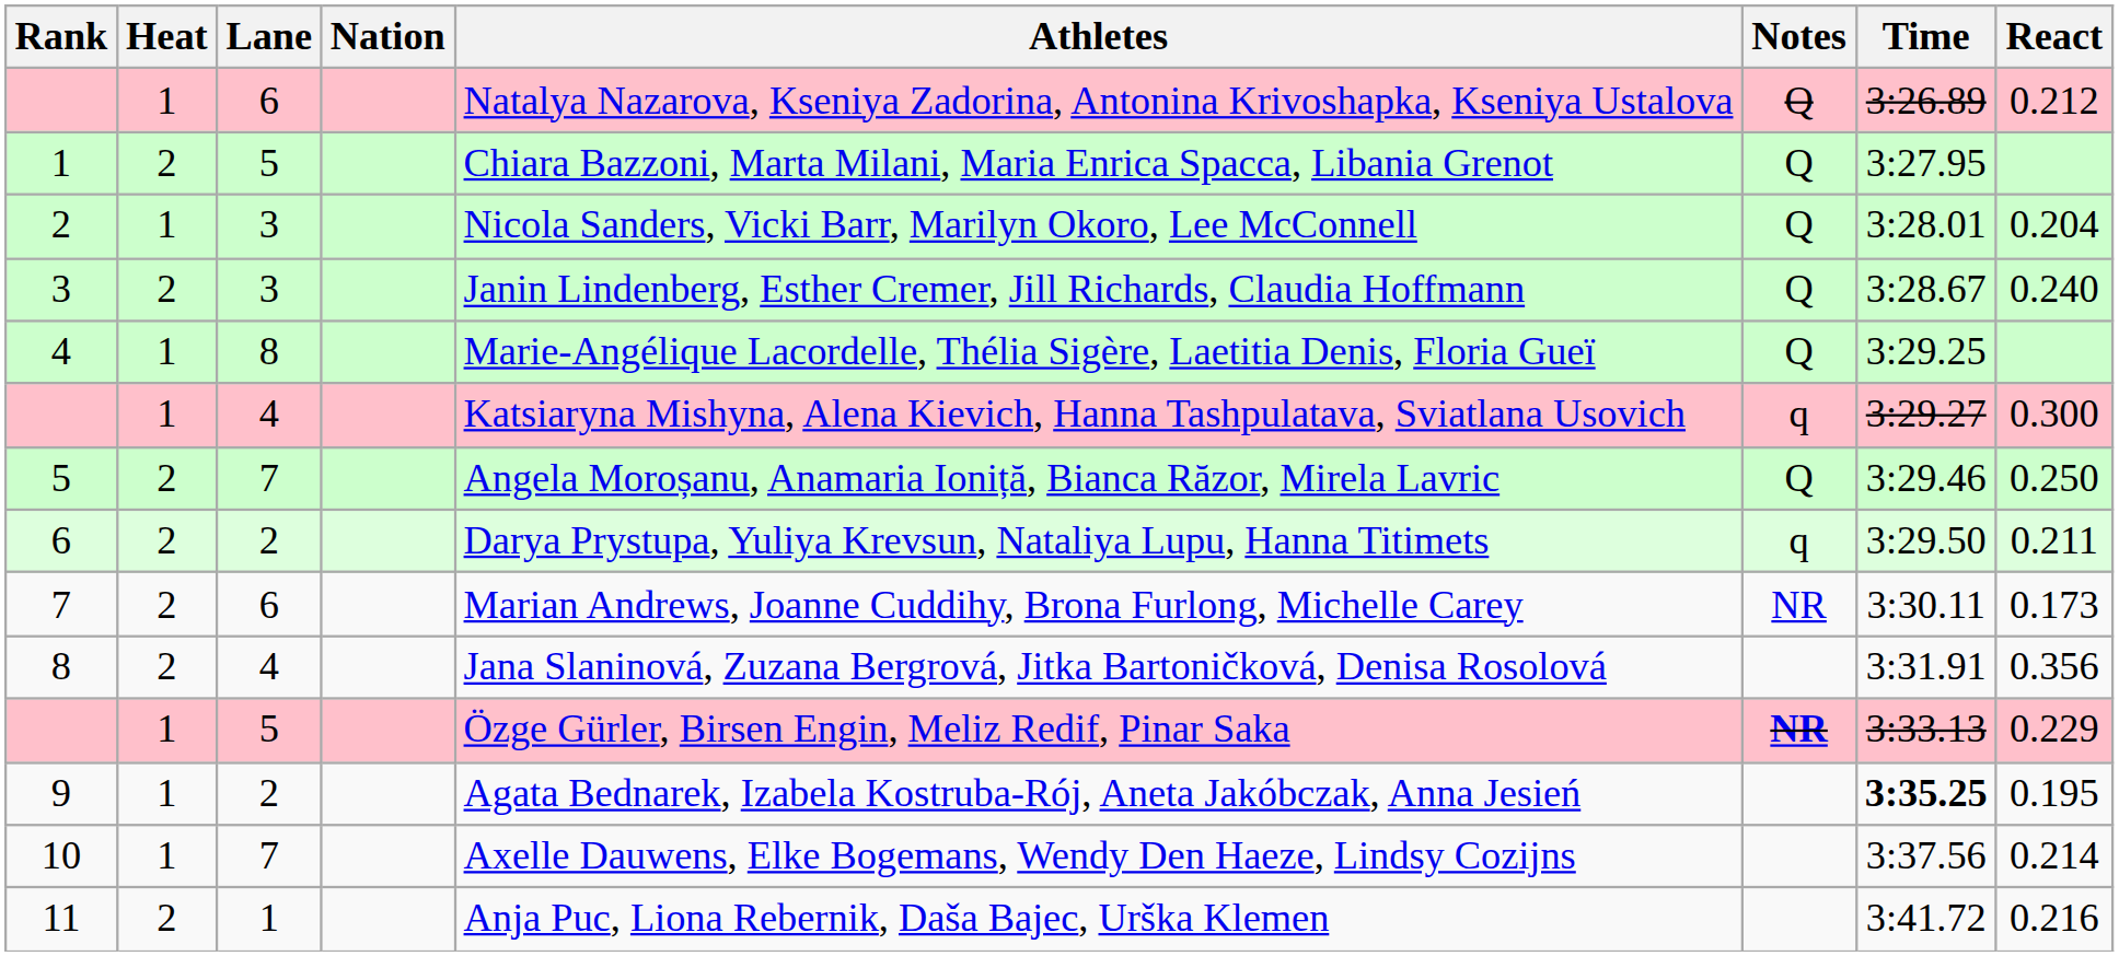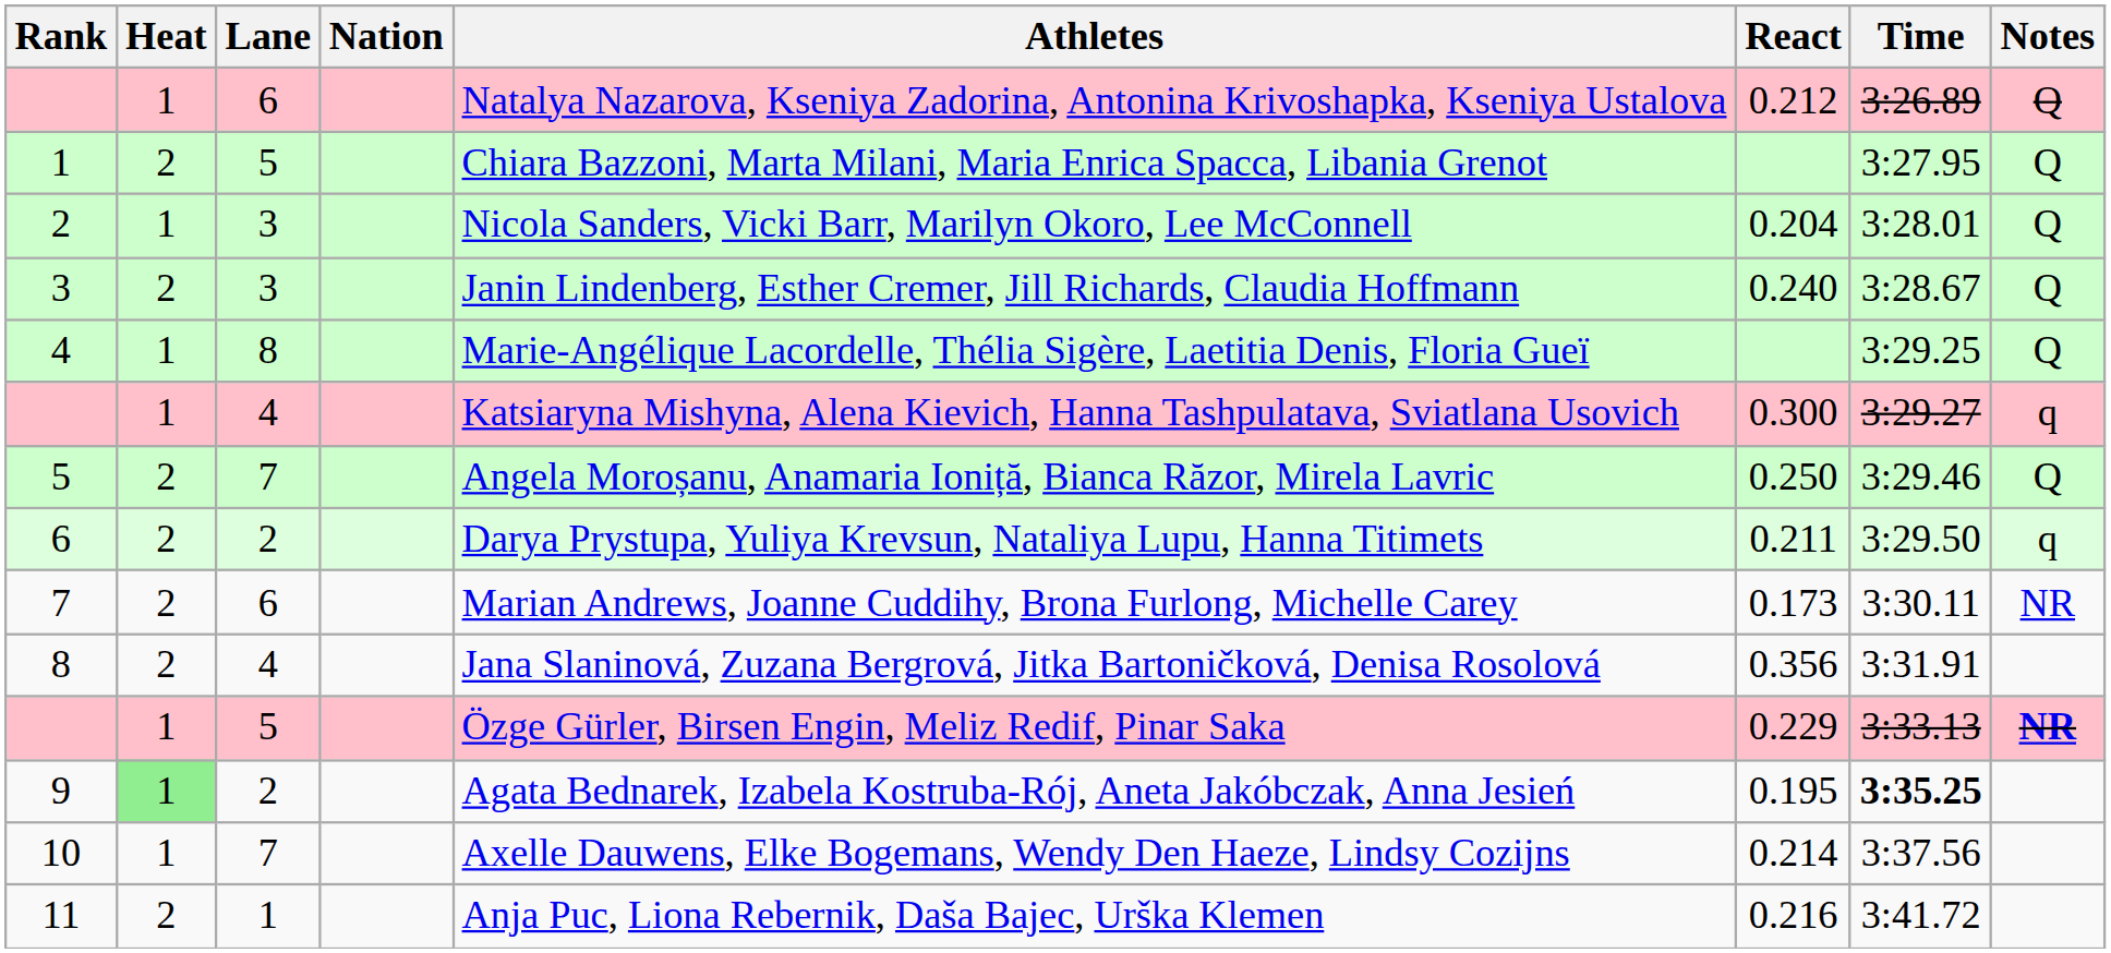columns swapped: React <-> Notes
9 | Heat: no background -> lightgreen background
